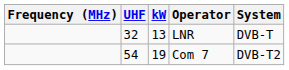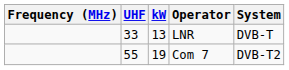LNR | UHF: 32 -> 33
Com 7 | UHF: 54 -> 55
